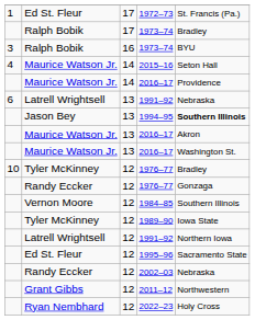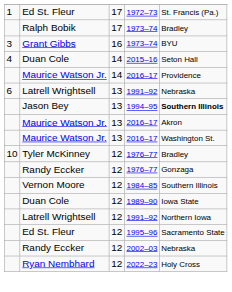3 / 1973–74 | column 2: Ralph Bobik -> Grant Gibbs
2015–16 | column 2: Maurice Watson Jr. -> Duan Cole
1989–90 | column 2: Tyler McKinney -> Duan Cole
- row: Grant Gibbs | 12 | 2011–12 | Northwestern
